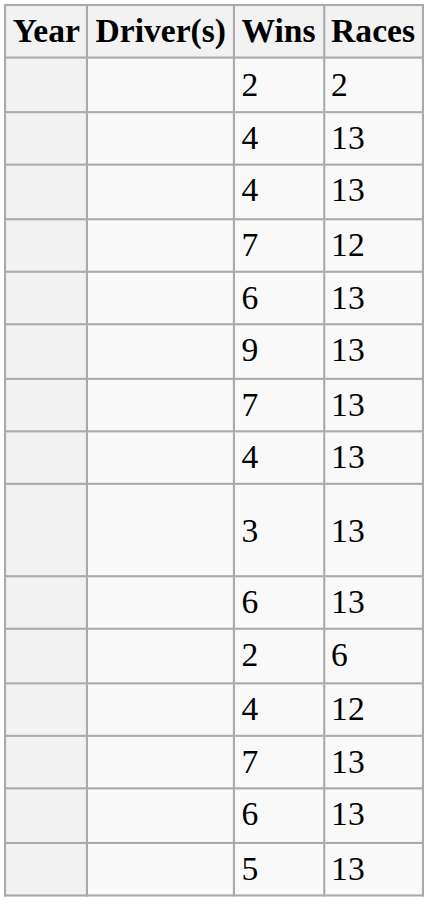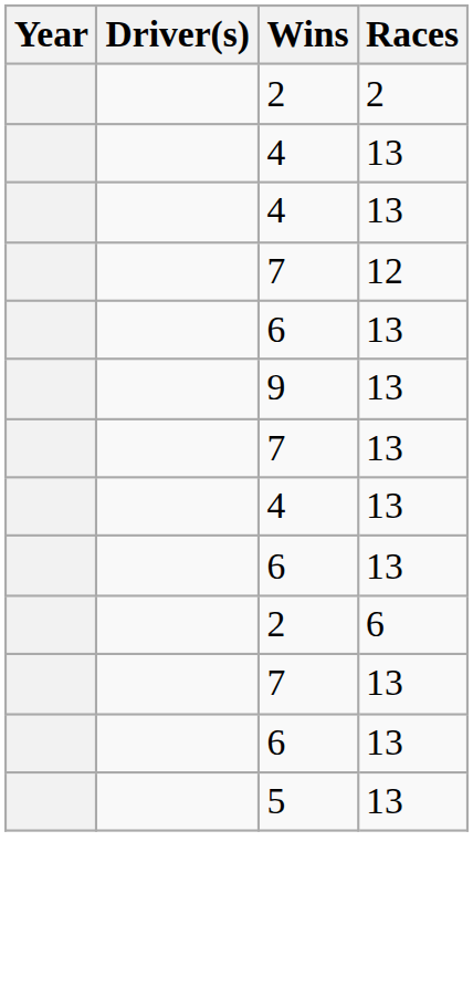- row: 3 | 13
- row: 4 | 12
